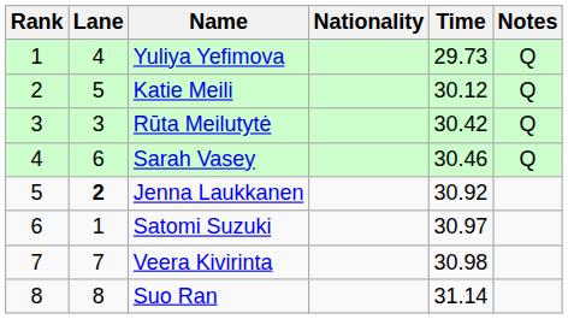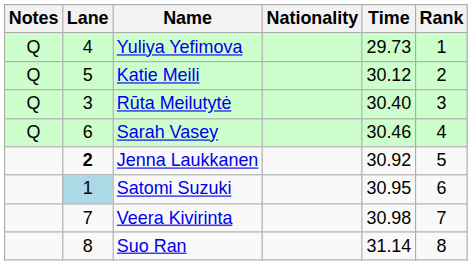columns swapped: Rank <-> Notes
Rūta Meilutytė | Time: 30.42 -> 30.40
Satomi Suzuki | Lane: no background -> lightblue background
Satomi Suzuki | Time: 30.97 -> 30.95
